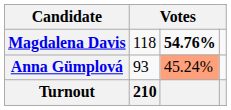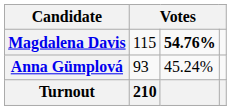Magdalena Davis | column 2: 118 -> 115
Anna Gümplová | column 3: lightsalmon background -> no background
